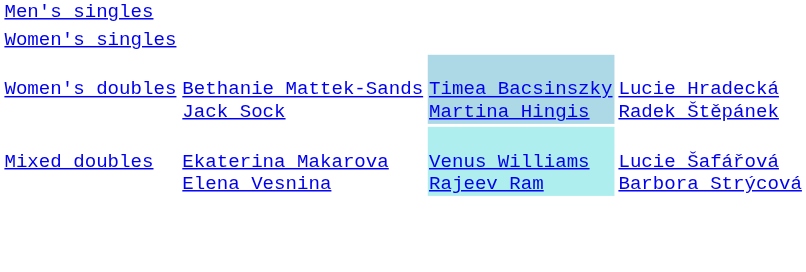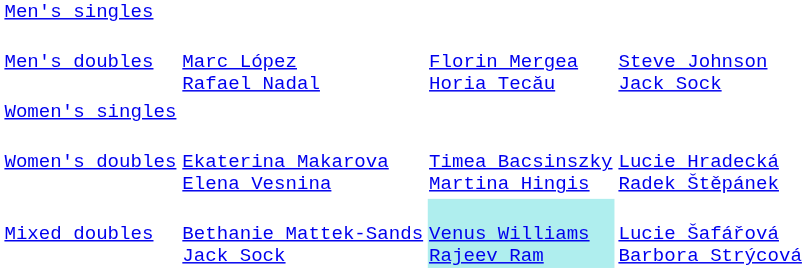+ row: Men's doubles | Marc López Rafael Nadal | Florin Mergea Horia Tecău | Steve Johnson Jack Sock
Women's doubles | column 2: Bethanie Mattek-Sands Jack Sock -> Ekaterina Makarova Elena Vesnina
Women's doubles | column 3: lightblue background -> no background
Mixed doubles | column 2: Ekaterina Makarova Elena Vesnina -> Bethanie Mattek-Sands Jack Sock
